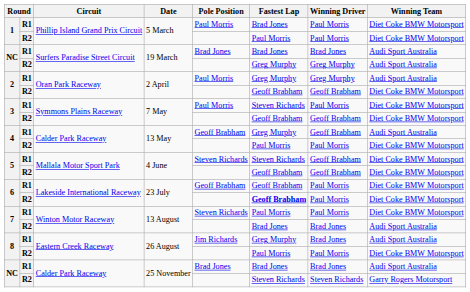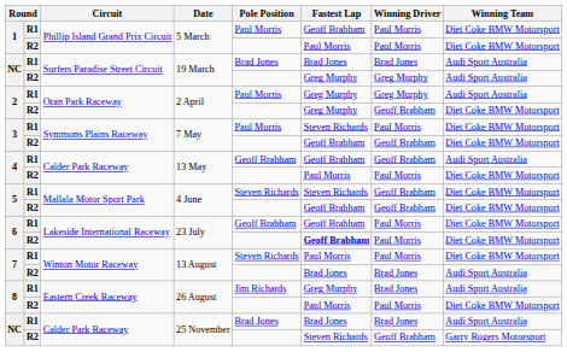R1 / 5 March | Fastest Lap: Brad Jones -> Geoff Brabham
R2 / 2 April | Fastest Lap: Geoff Brabham -> Greg Murphy
R1 / 13 May | Fastest Lap: Greg Murphy -> Geoff Brabham
R2 / 25 November | Winning Driver: Steven Richards -> Geoff Brabham
